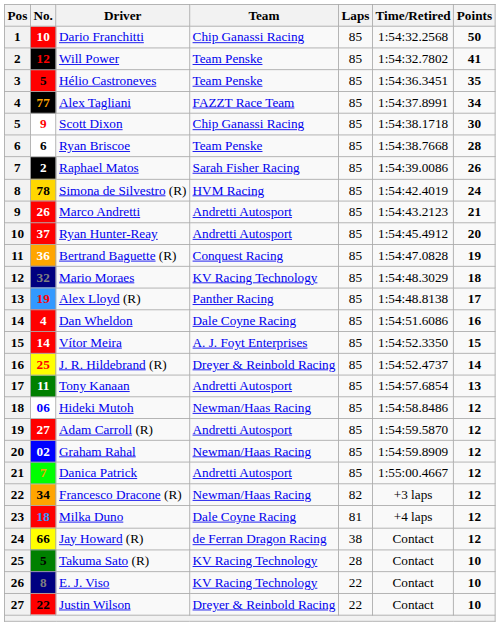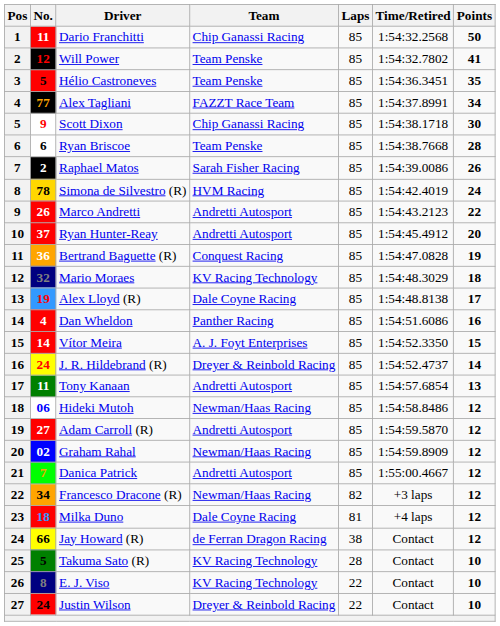Dario Franchitti | No.: 10 -> 11
Marco Andretti | Points: 21 -> 22
Alex Lloyd (R) | Team: Panther Racing -> Dale Coyne Racing
Dan Wheldon | Team: Dale Coyne Racing -> Panther Racing
J. R. Hildebrand (R) | No.: 25 -> 24
Justin Wilson | No.: 22 -> 24
